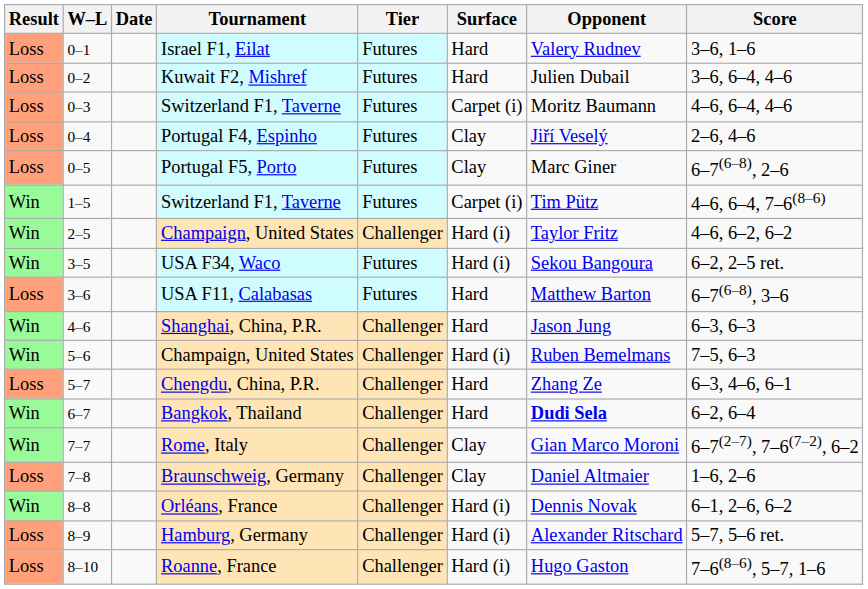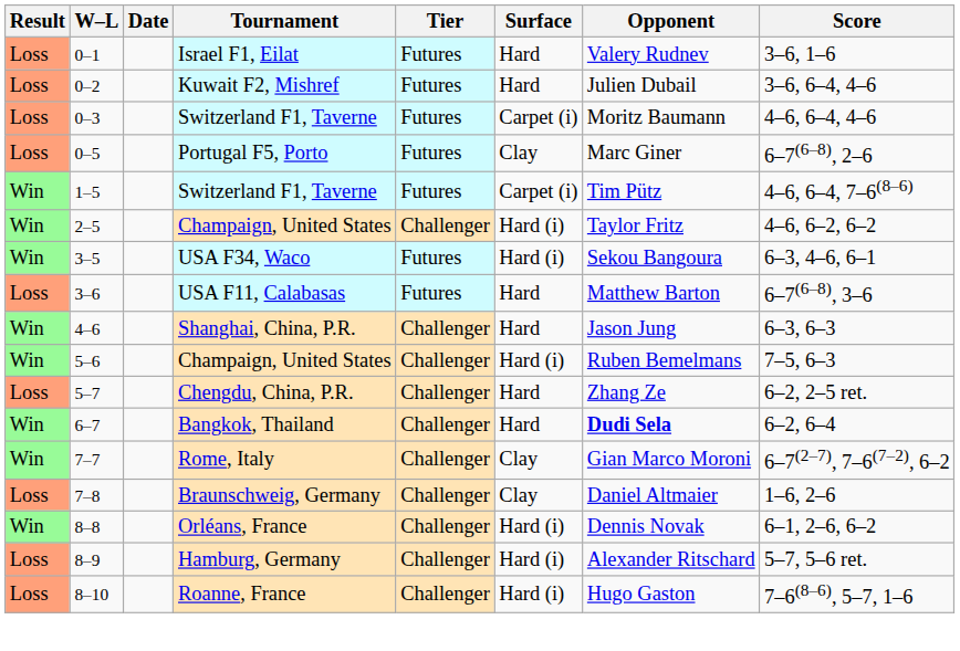- row: Loss | 0–4 | Portugal F4, Espinho | Futures | Clay | Jiří Veselý | 2–6, 4–6
3–5 | Score: 6–2, 2–5 ret. -> 6–3, 4–6, 6–1
5–7 | Score: 6–3, 4–6, 6–1 -> 6–2, 2–5 ret.
